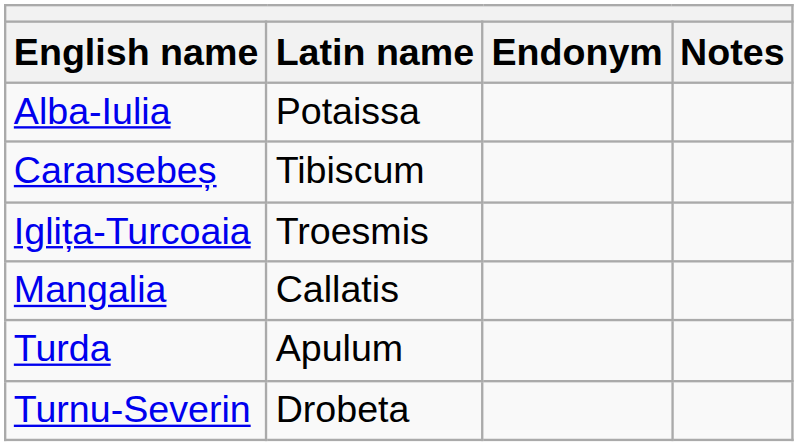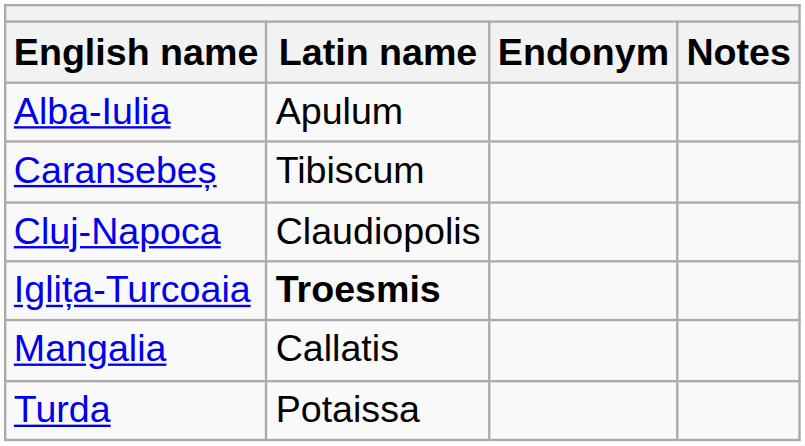Alba-Iulia | Latin name: Potaissa -> Apulum
+ row: Cluj-Napoca | Claudiopolis
Iglița-Turcoaia | Latin name: normal -> bold
Turda | Latin name: Apulum -> Potaissa
- row: Turnu-Severin | Drobeta
